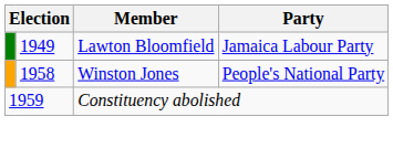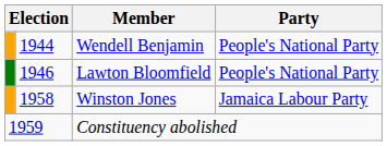+ row: 1944 | Wendell Benjamin | People's National Party
Lawton Bloomfield | column 2: 1949 -> 1946
Lawton Bloomfield | Party: Jamaica Labour Party -> People's National Party
Winston Jones | Party: People's National Party -> Jamaica Labour Party
